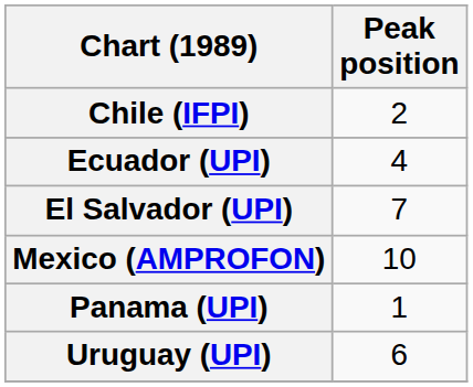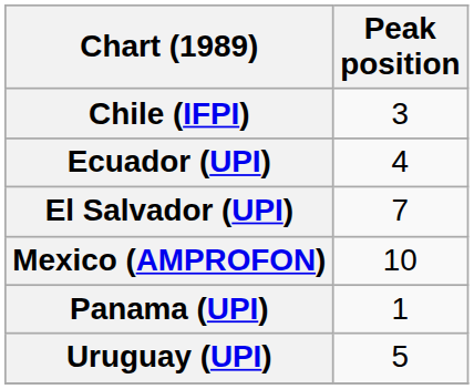Chile (IFPI) | Peak position: 2 -> 3
Uruguay (UPI) | Peak position: 6 -> 5
